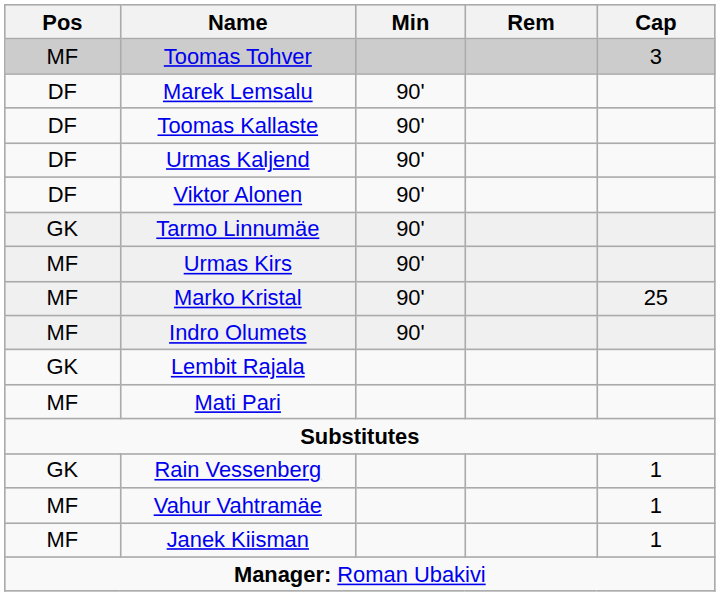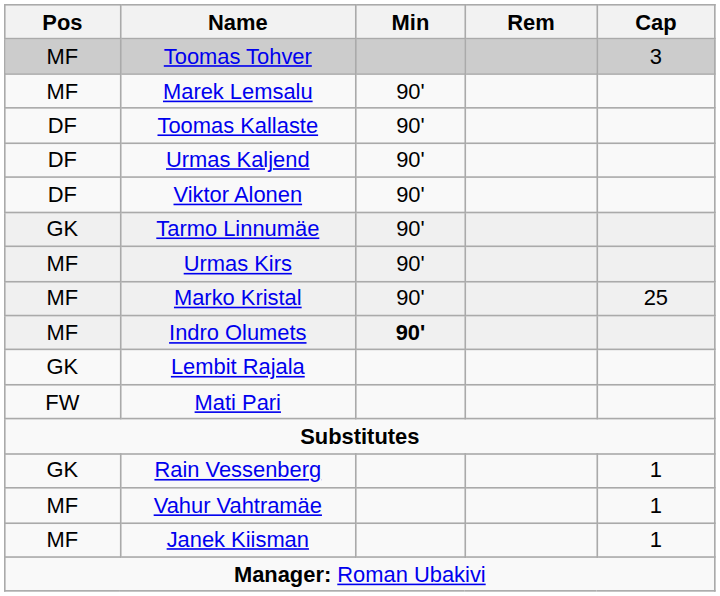Marek Lemsalu | Pos: DF -> MF
Indro Olumets | Min: normal -> bold
Mati Pari | Pos: MF -> FW
